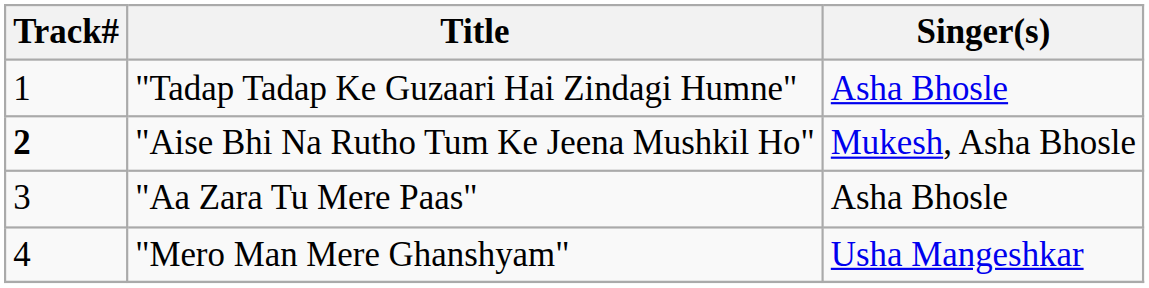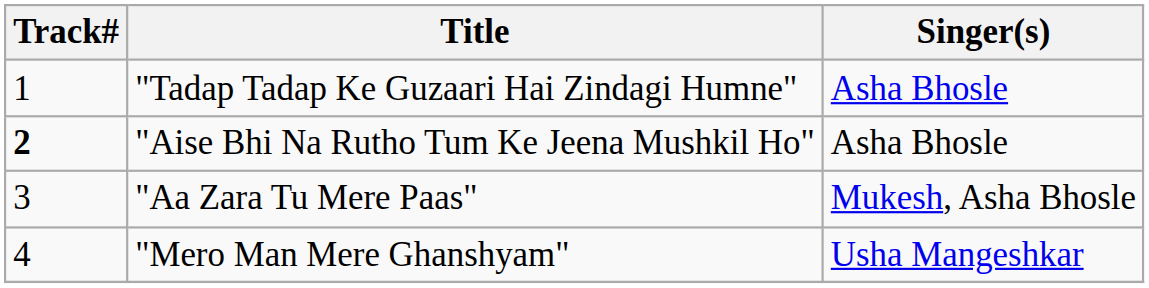"Aise Bhi Na Rutho Tum Ke Jeena Mushkil Ho" | Singer(s): Mukesh, Asha Bhosle -> Asha Bhosle
"Aa Zara Tu Mere Paas" | Singer(s): Asha Bhosle -> Mukesh, Asha Bhosle
